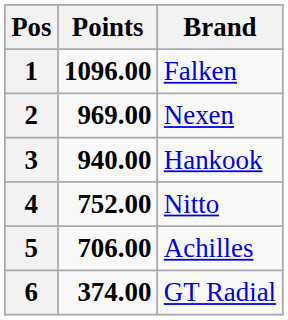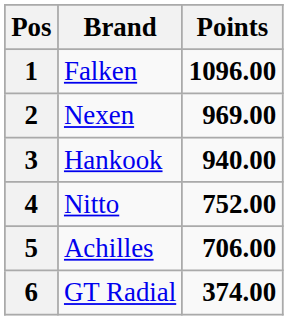columns swapped: Brand <-> Points
